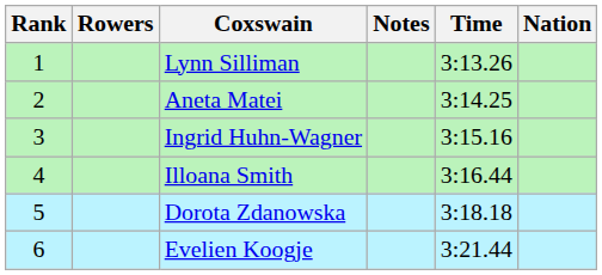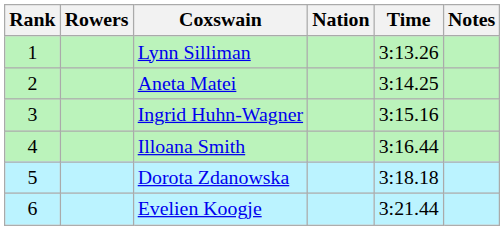columns swapped: Nation <-> Notes
